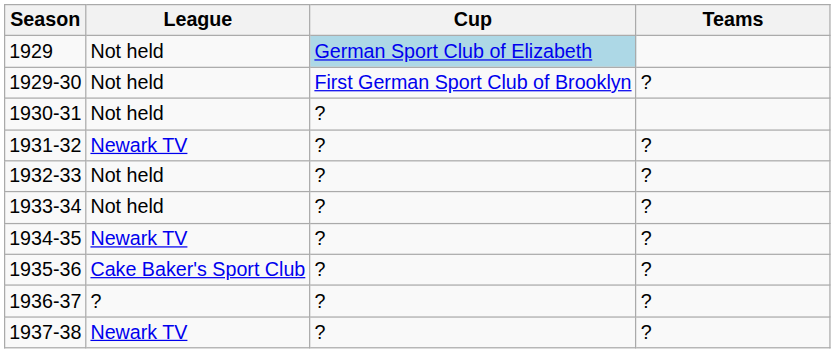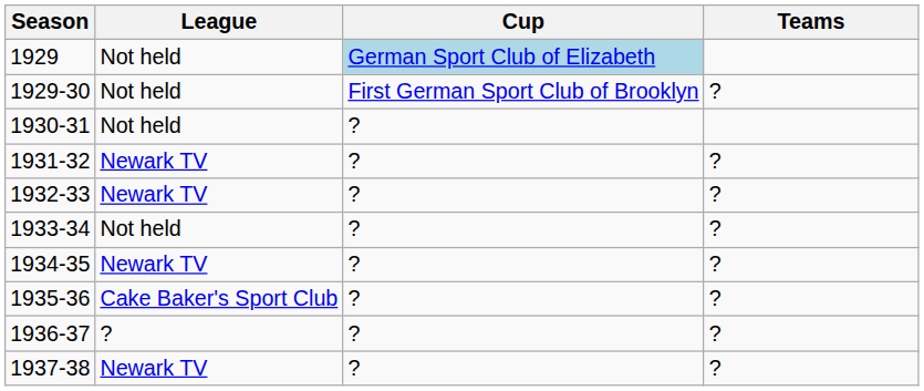1932-33 | League: Not held -> Newark TV
